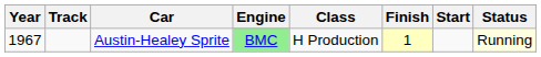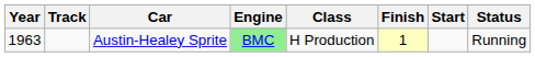Austin-Healey Sprite | Year: 1967 -> 1963
Austin-Healey Sprite | Status: lightyellow background -> no background
